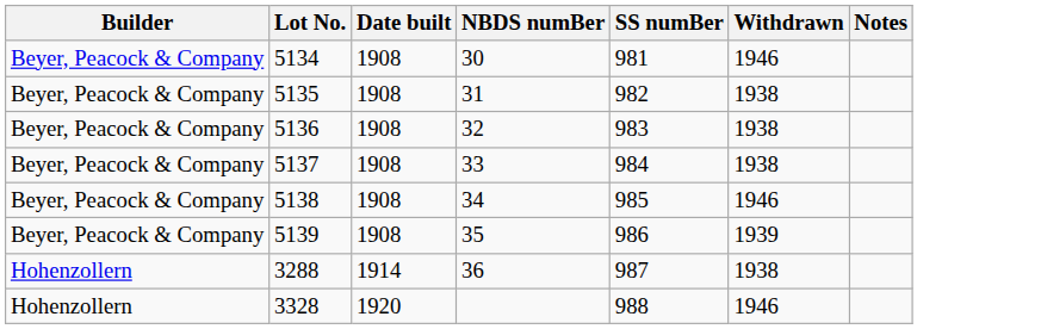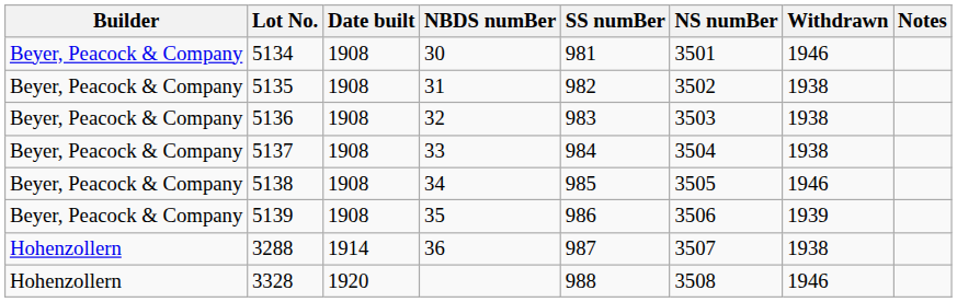+ column: NS numBer | 3501 | 3502 | 3503 | 3504 | 3505 | 3506 | 3507 | 3508
